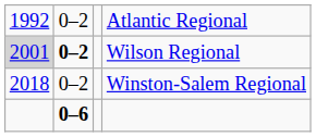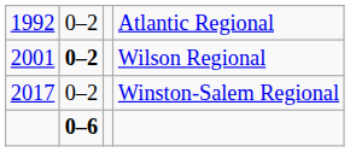Wilson Regional | column 1: lightgrey background -> no background
Winston-Salem Regional | column 1: 2018 -> 2017
